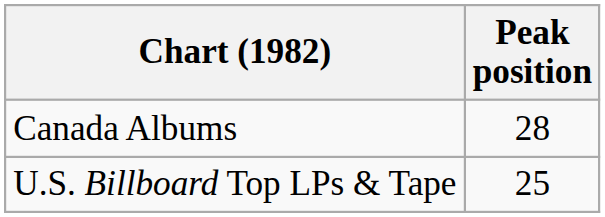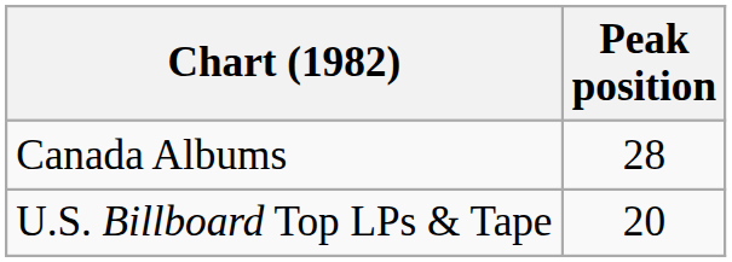U.S. Billboard Top LPs & Tape | Peak position: 25 -> 20
